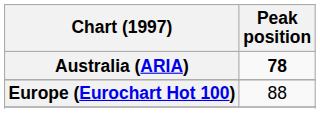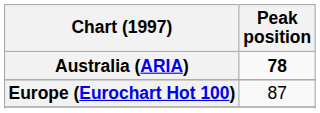Europe (Eurochart Hot 100) | Peak position: 88 -> 87
